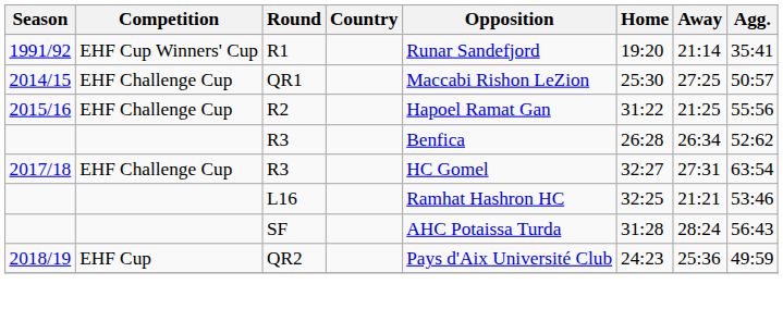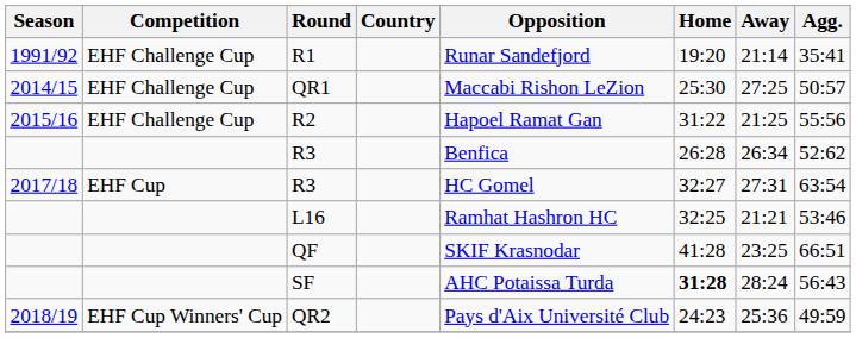R1 | Competition: EHF Cup Winners' Cup -> EHF Challenge Cup
2017/18 / R3 | Competition: EHF Challenge Cup -> EHF Cup
+ row: QF | SKIF Krasnodar | 41:28 | 23:25 | 66:51
SF | Home: normal -> bold
QR2 | Competition: EHF Cup -> EHF Cup Winners' Cup
